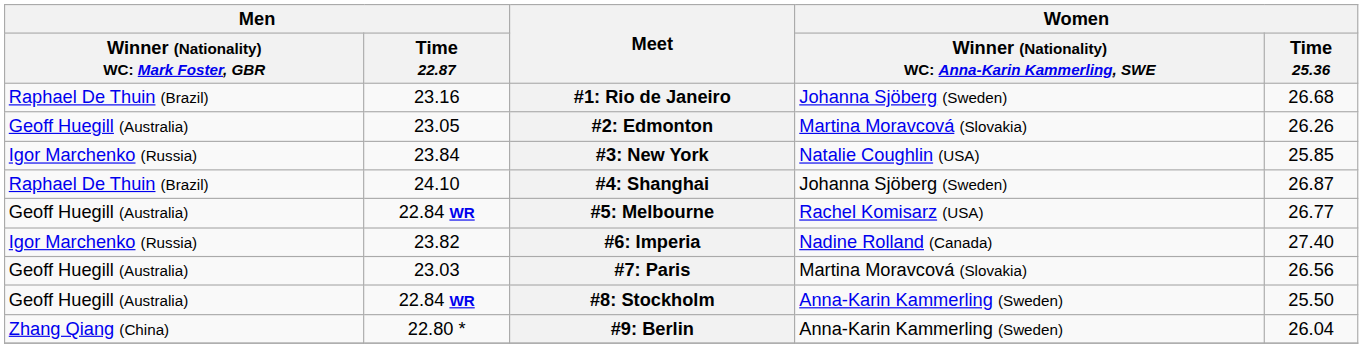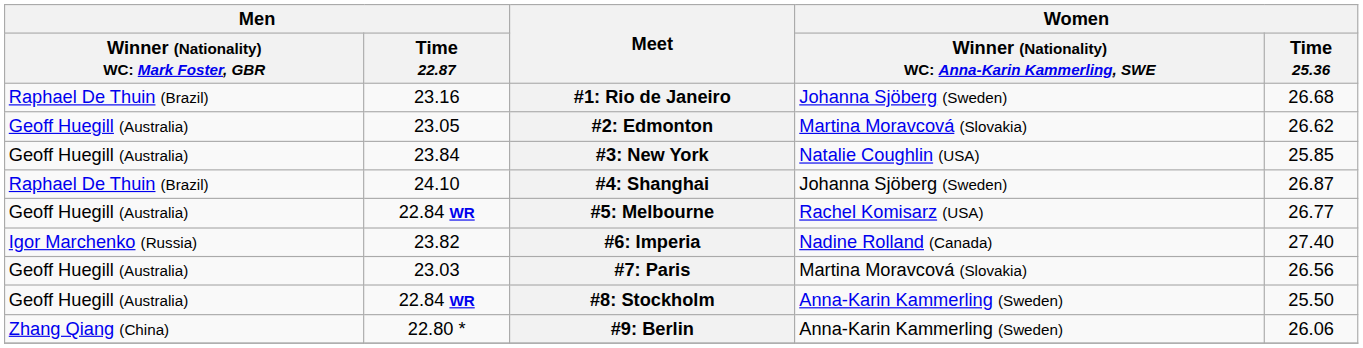#2: Edmonton | Women / Time 25.36: 26.26 -> 26.62
#3: New York | column 1: Igor Marchenko (Russia) -> Geoff Huegill (Australia)
#9: Berlin | Women / Time 25.36: 26.04 -> 26.06
